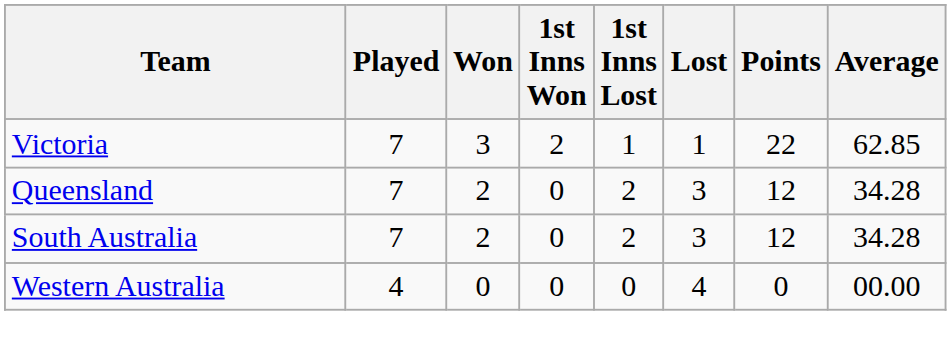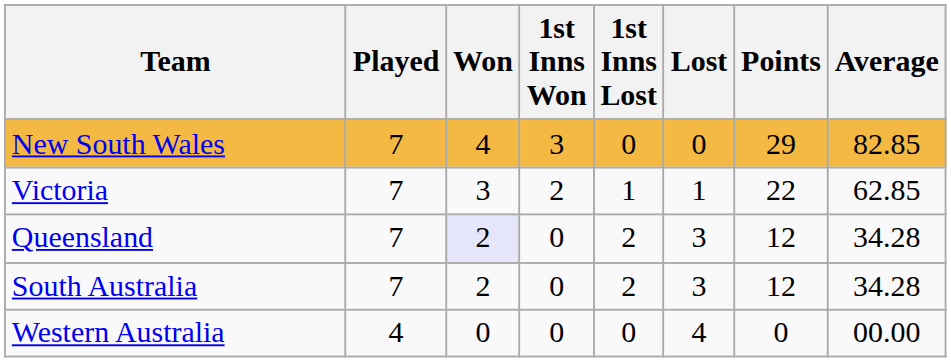+ row: New South Wales | 7 | 4 | 3 | 0 | 0 | 29 | 82.85
Queensland | Won: no background -> lavender background
